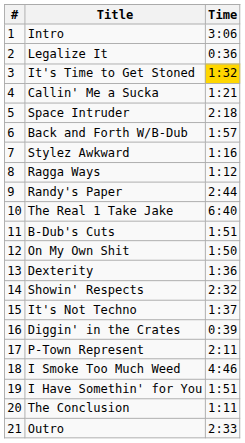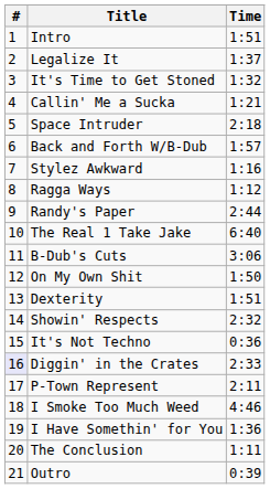Intro | Time: 3:06 -> 1:51
Legalize It | Time: 0:36 -> 1:37
It's Time to Get Stoned | Time: gold background -> no background
B-Dub's Cuts | Time: 1:51 -> 3:06
Dexterity | Time: 1:36 -> 1:51
It's Not Techno | Time: 1:37 -> 0:36
Diggin' in the Crates | #: no background -> lavender background
Diggin' in the Crates | Time: 0:39 -> 2:33
I Have Somethin' for You | Time: 1:51 -> 1:36
Outro | Time: 2:33 -> 0:39
